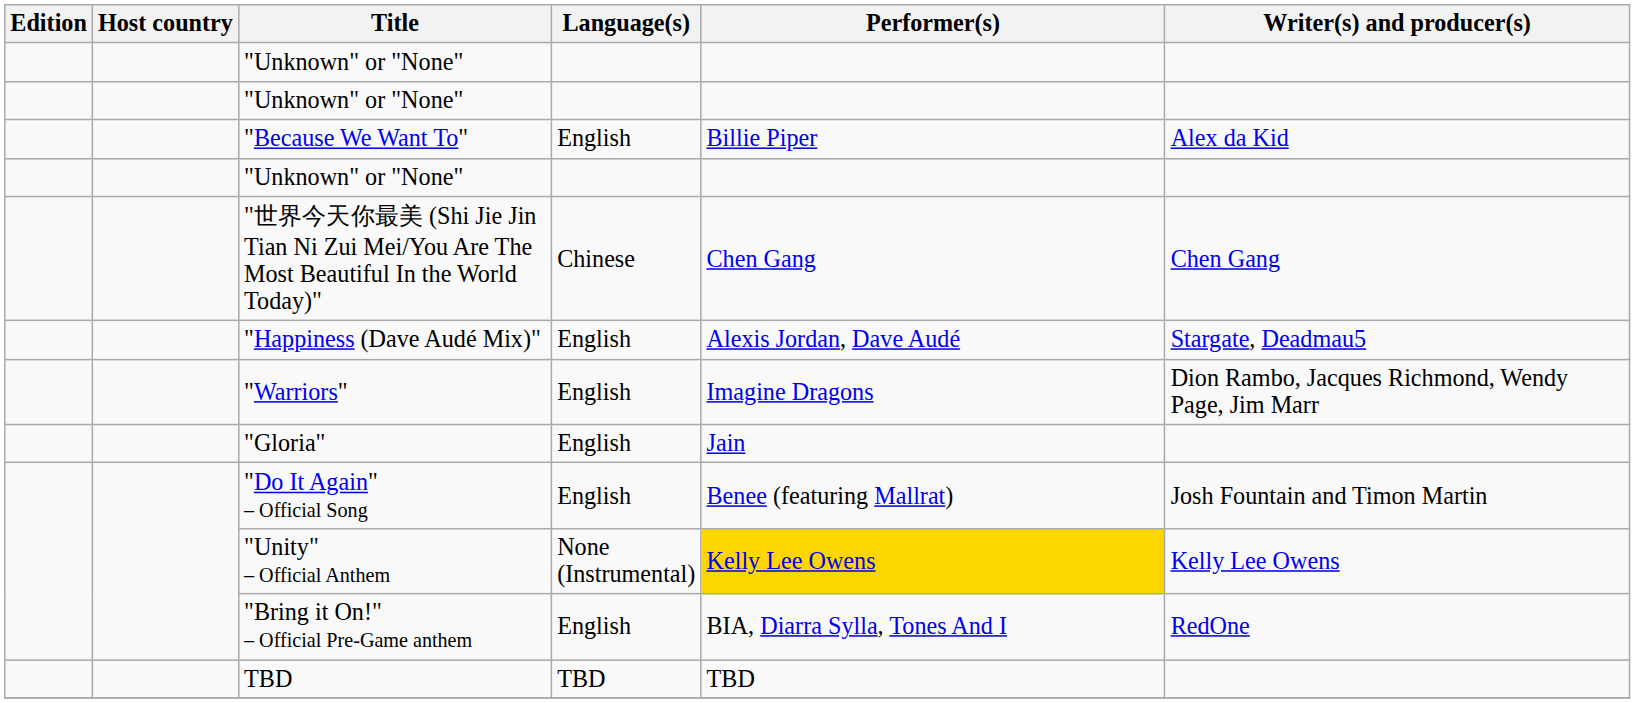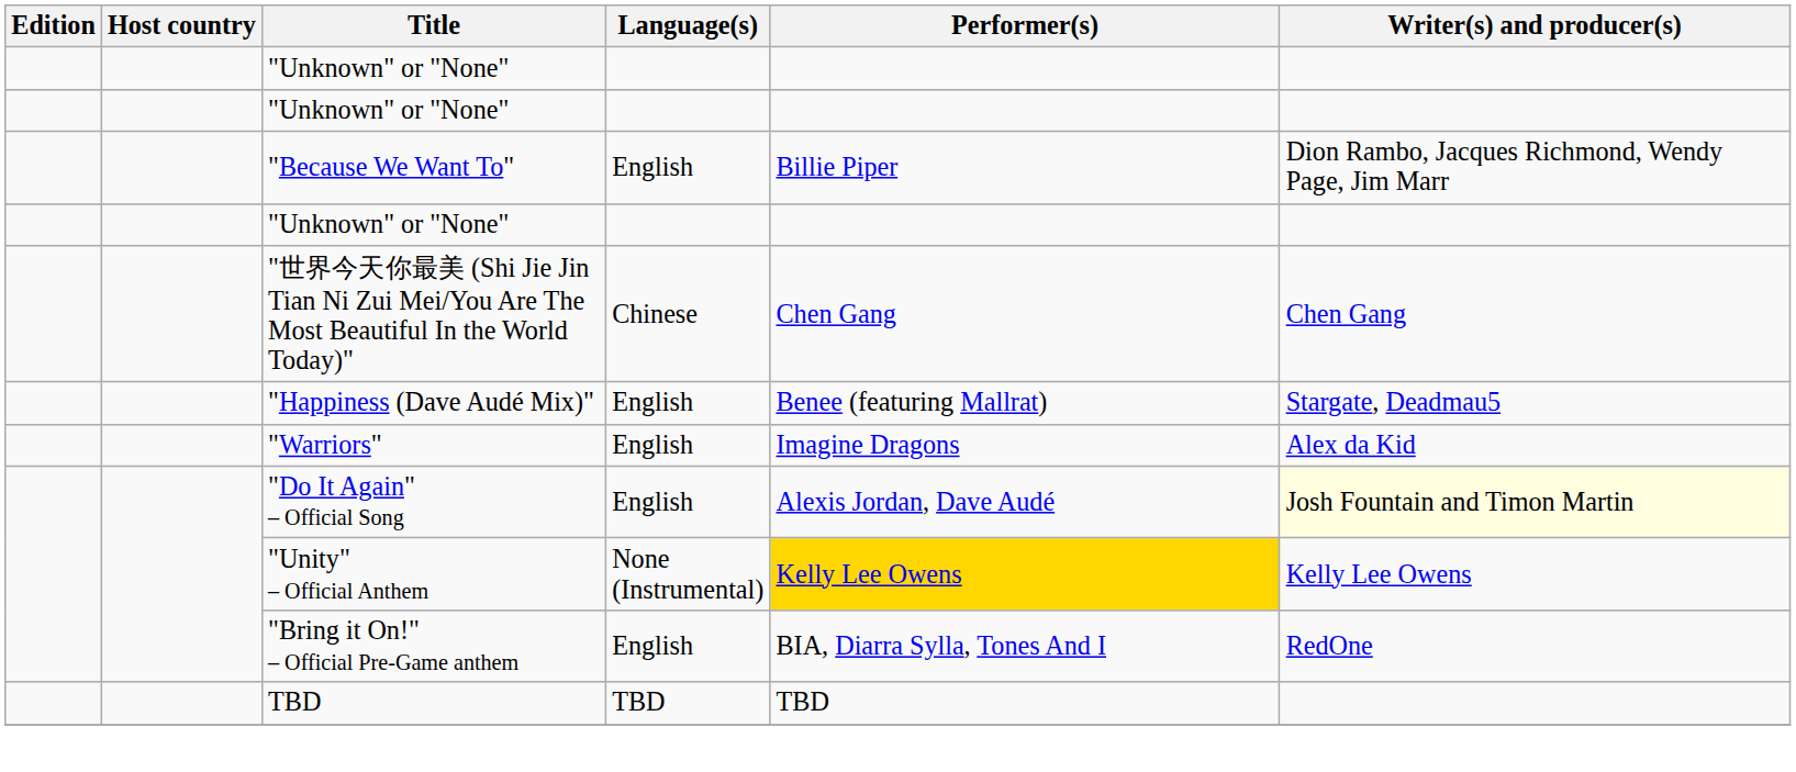"Because We Want To" | Writer(s) and producer(s): Alex da Kid -> Dion Rambo, Jacques Richmond, Wendy Page, Jim Marr
"Happiness (Dave Audé Mix)" | Performer(s): Alexis Jordan, Dave Audé -> Benee (featuring Mallrat)
"Warriors" | Writer(s) and producer(s): Dion Rambo, Jacques Richmond, Wendy Page, Jim Marr -> Alex da Kid
- row: "Gloria" | English | Jain
"Do It Again" – Official Song | Performer(s): Benee (featuring Mallrat) -> Alexis Jordan, Dave Audé
"Do It Again" – Official Song | Writer(s) and producer(s): no background -> lightyellow background
